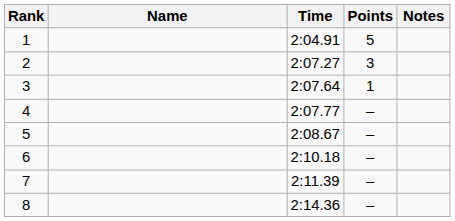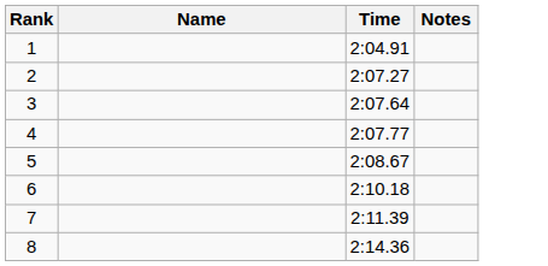- column: Points | 5 | 3 | 1 | – | – | – | – | –
